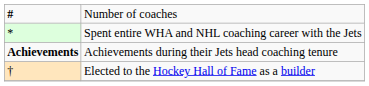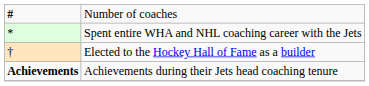rows swapped: Elected to the Hockey Hall of Fame as a builder <-> Achievements during their Jets head coaching tenure
